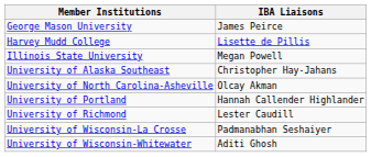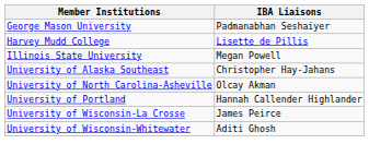George Mason University | IBA Liaisons: James Peirce -> Padmanabhan Seshaiyer
- row: University of Richmond | Lester Caudill
University of Wisconsin-La Crosse | IBA Liaisons: Padmanabhan Seshaiyer -> James Peirce
